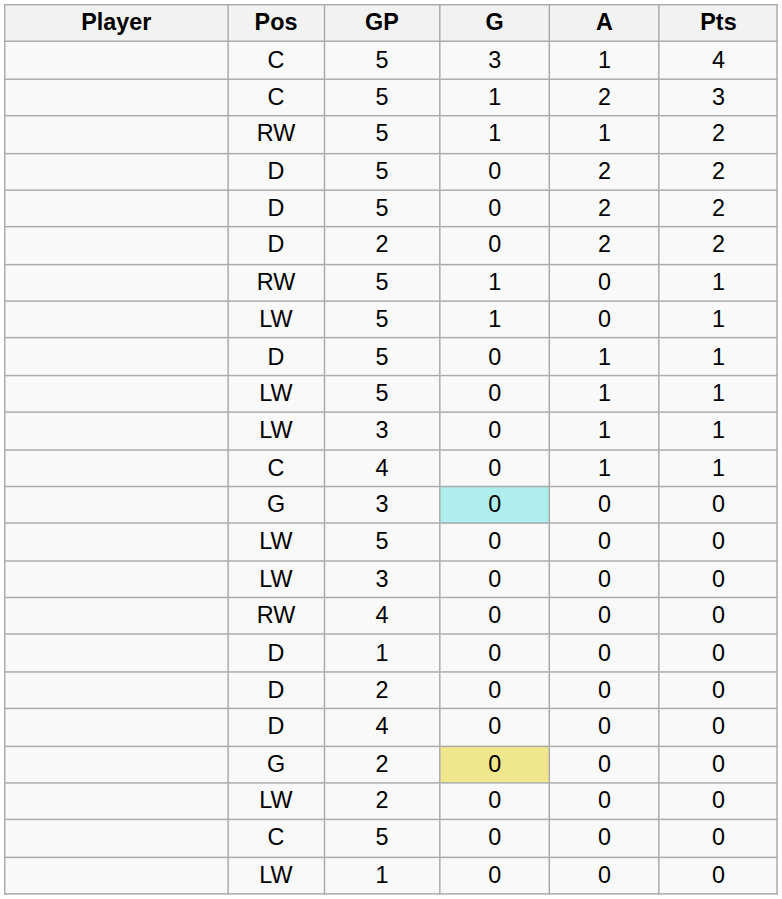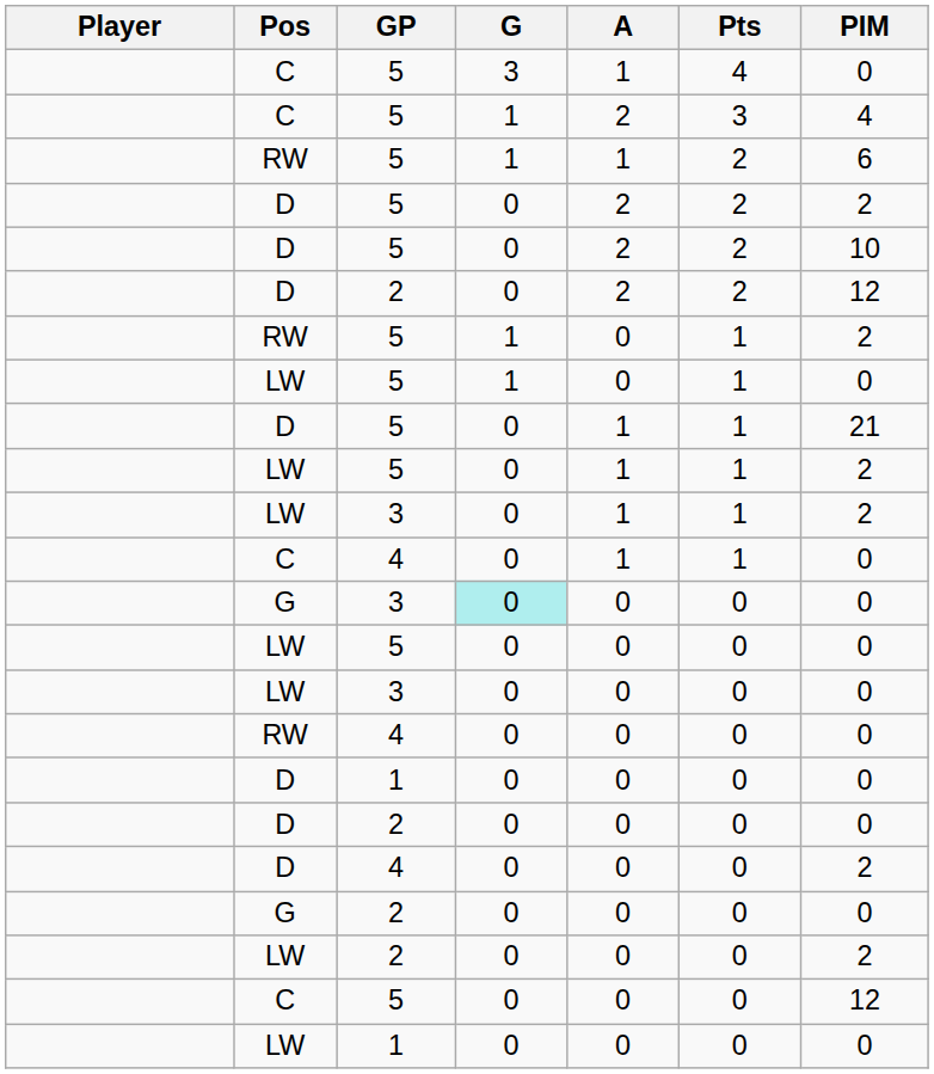+ column: PIM | 0 | 4 | 6 | 2 | 10 | 12 | 2 | 0 | 21 | 2 | 2 | 0 | 0 | 0 | 0 | 0 | 0 | 0 | 2 | 0 | 2 | 12 | 0
G / 2 | G: khaki background -> no background
